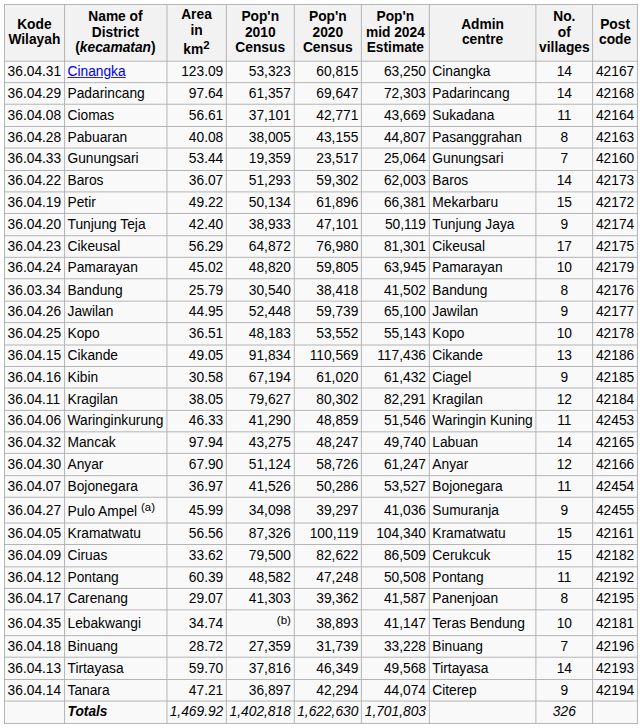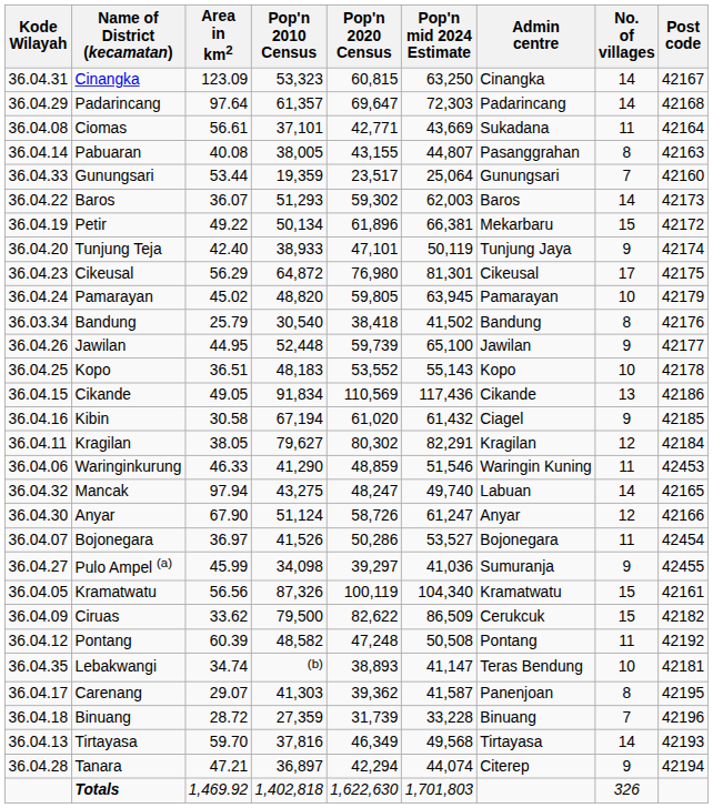Pabuaran | Kode Wilayah: 36.04.28 -> 36.04.14
rows swapped: Lebakwangi <-> Carenang
Tanara | Kode Wilayah: 36.04.14 -> 36.04.28
